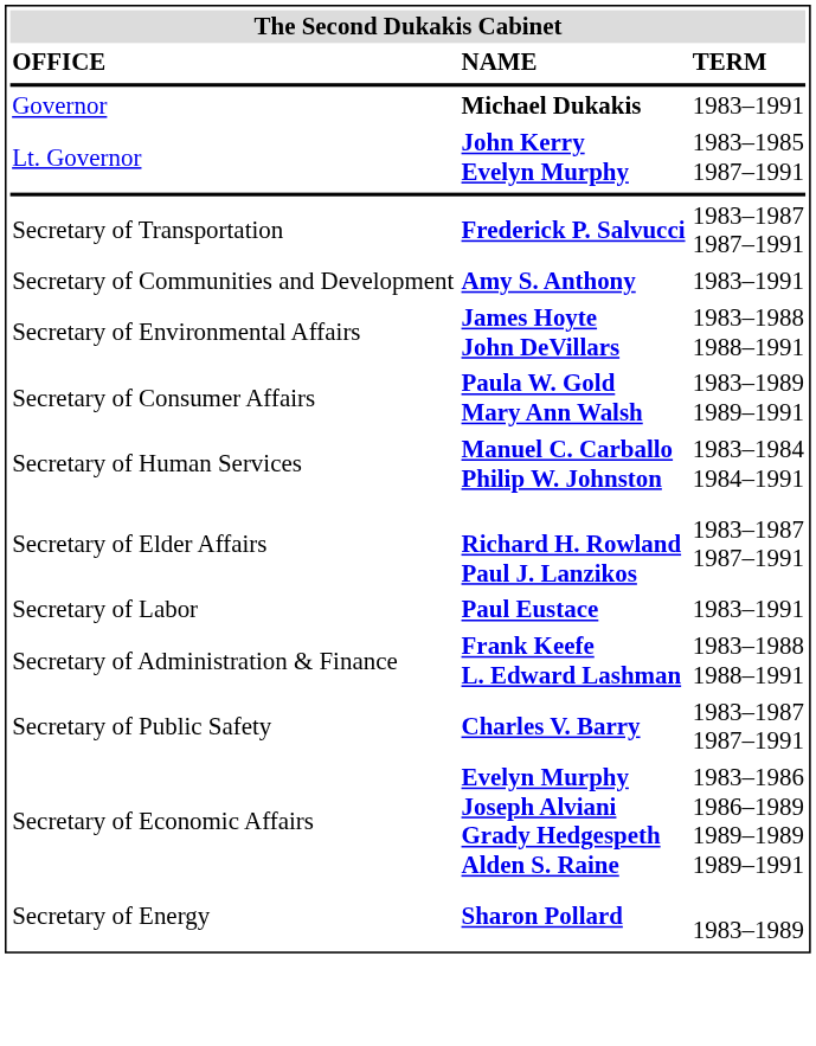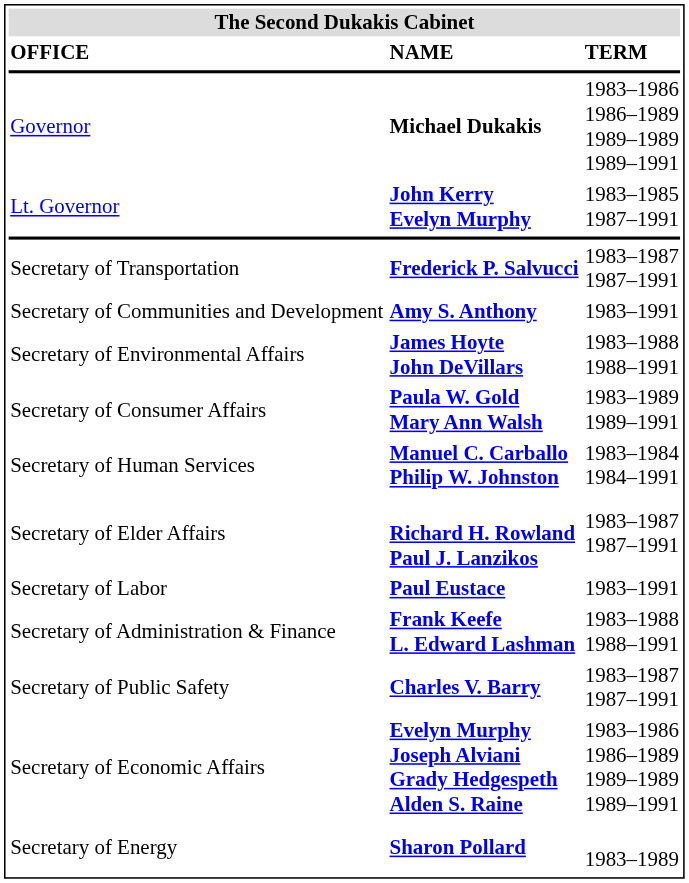Governor | TERM: 1983–1991 -> 1983–1986 1986–1989 1989–1989 1989–1991
